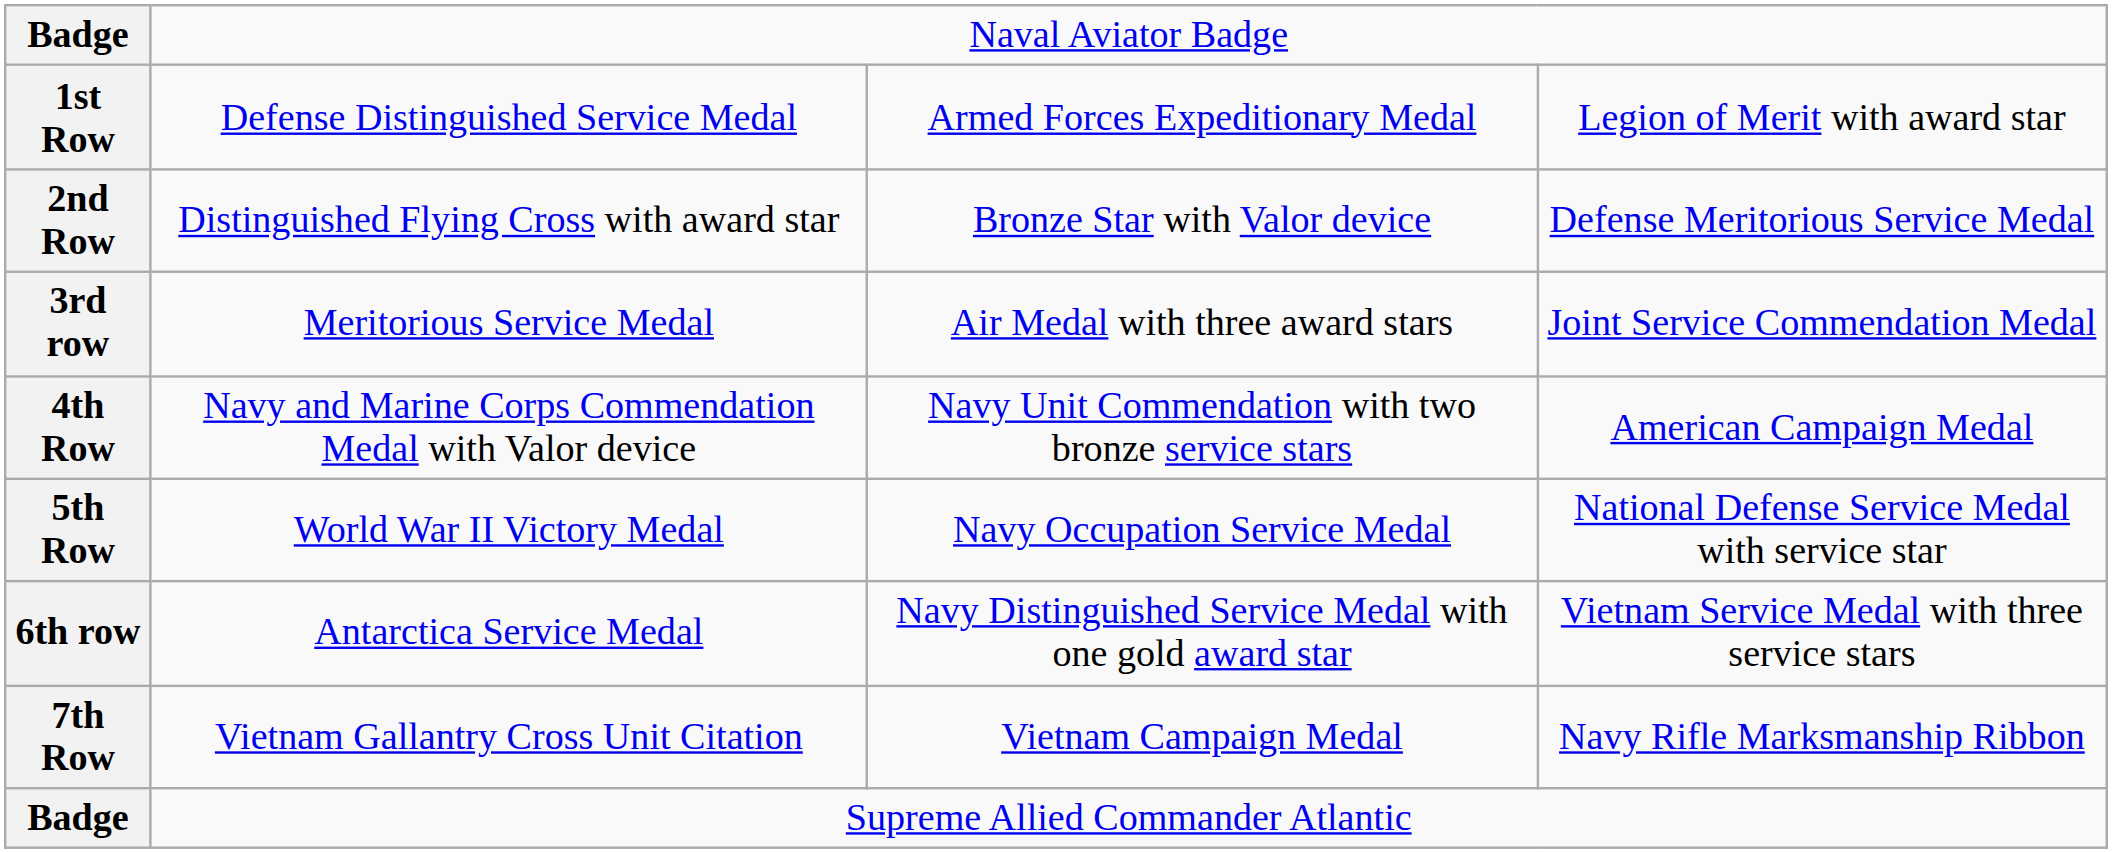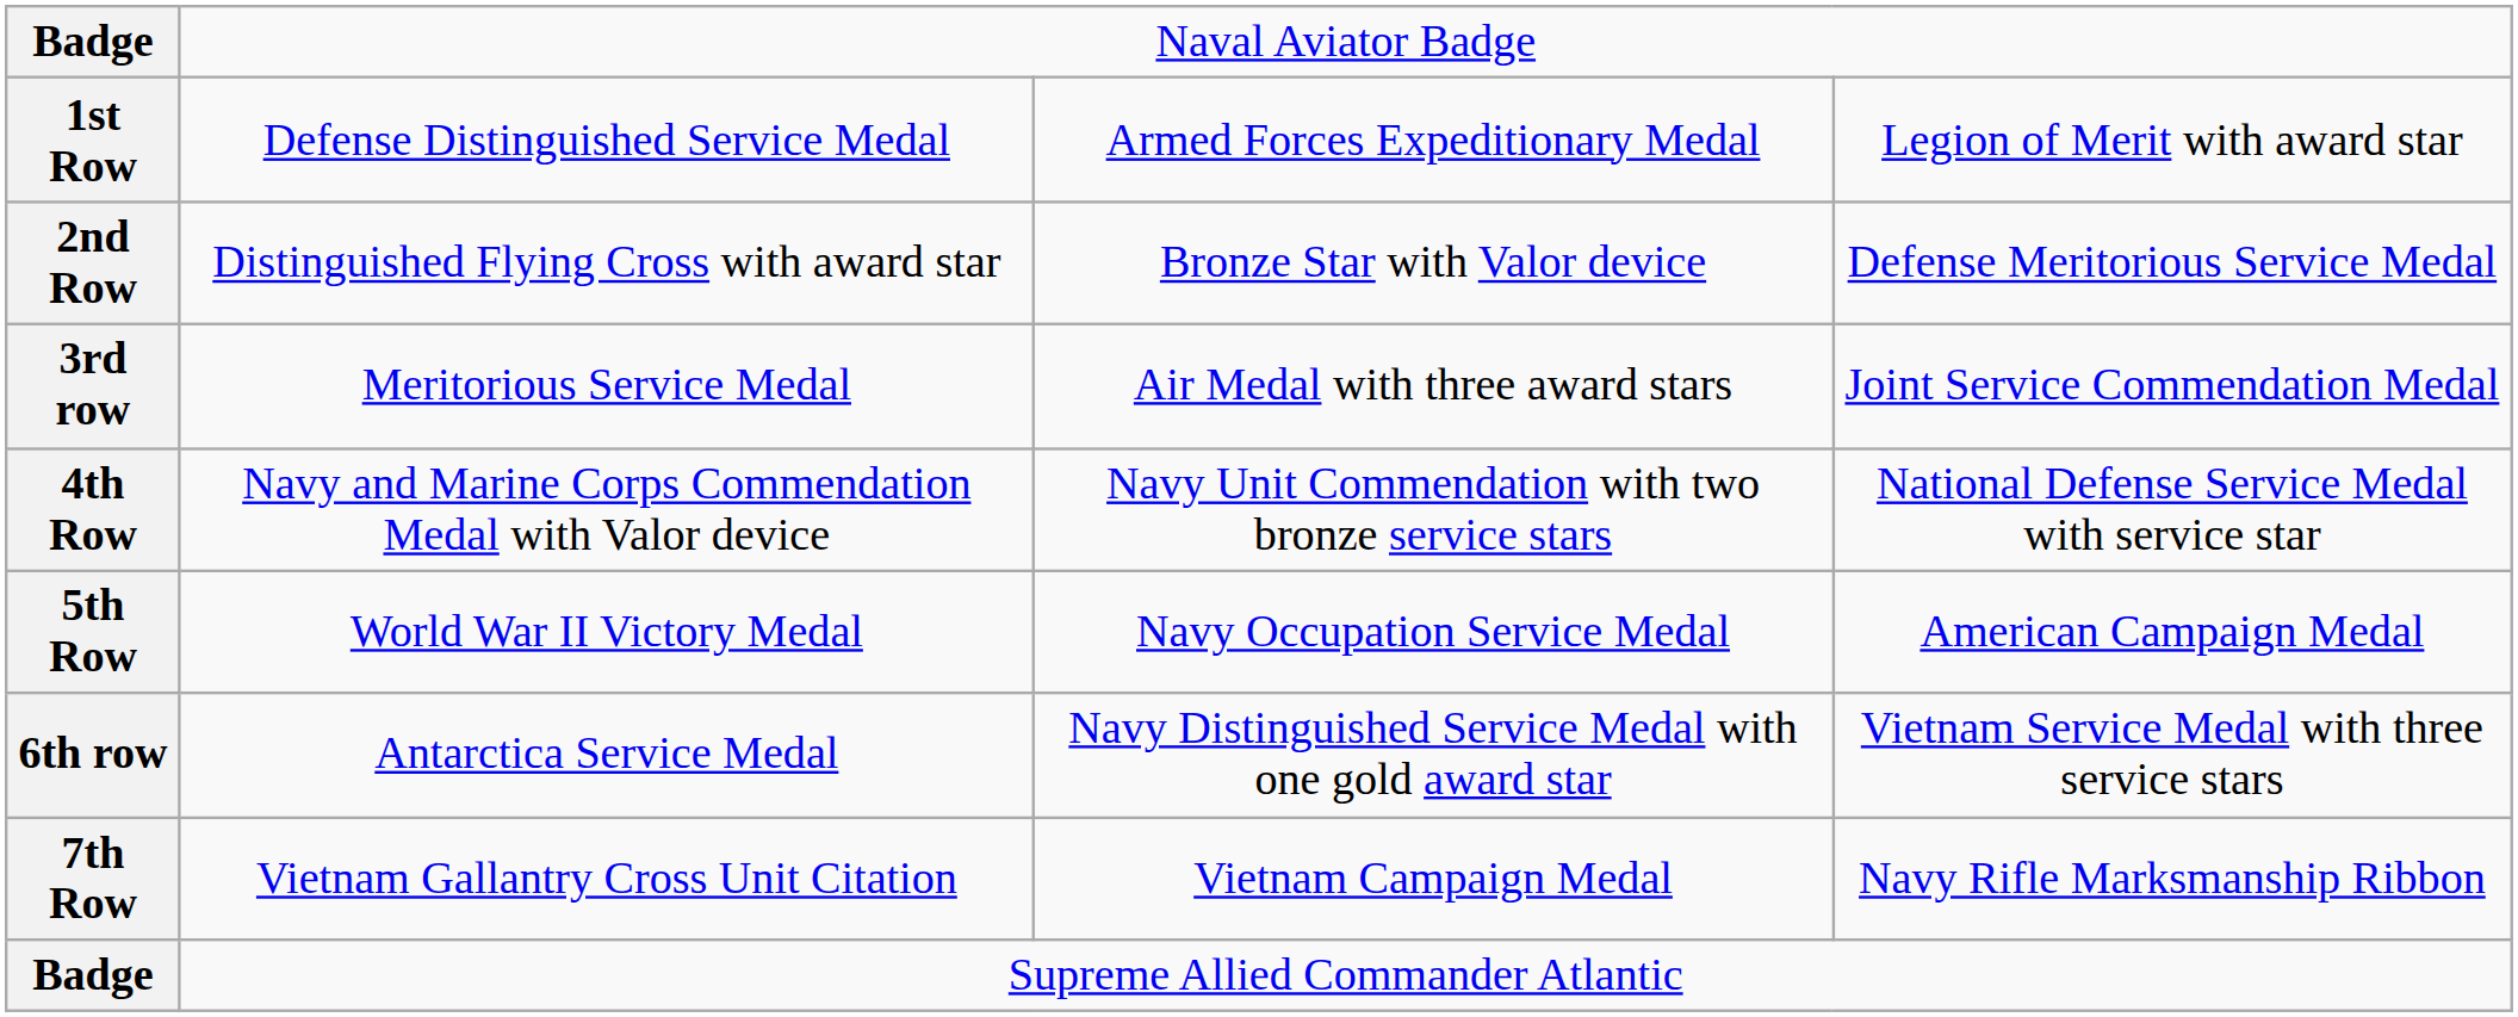4th Row | column 4: American Campaign Medal -> National Defense Service Medal with service star
5th Row | column 4: National Defense Service Medal with service star -> American Campaign Medal
